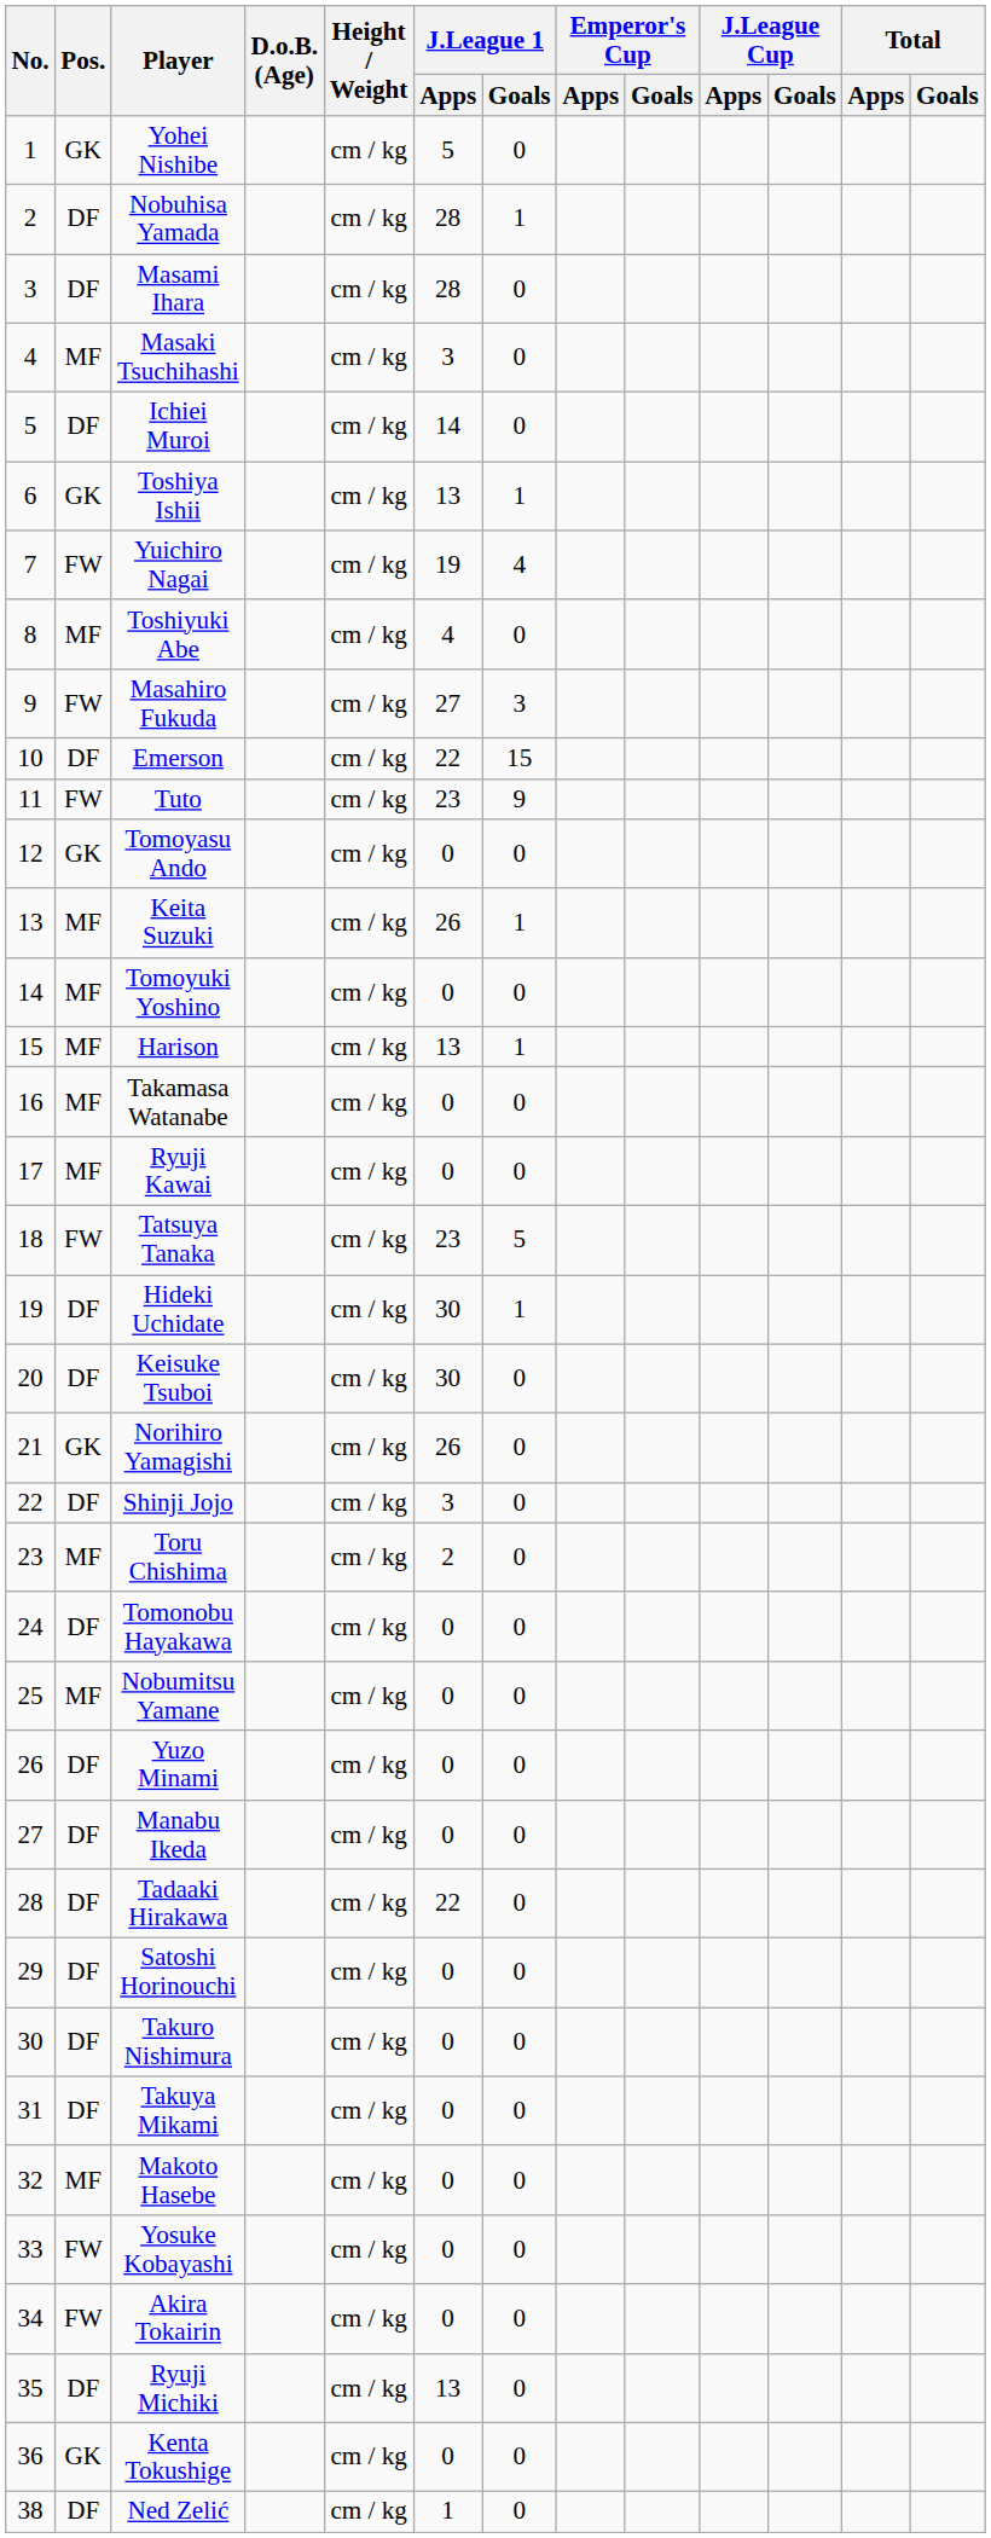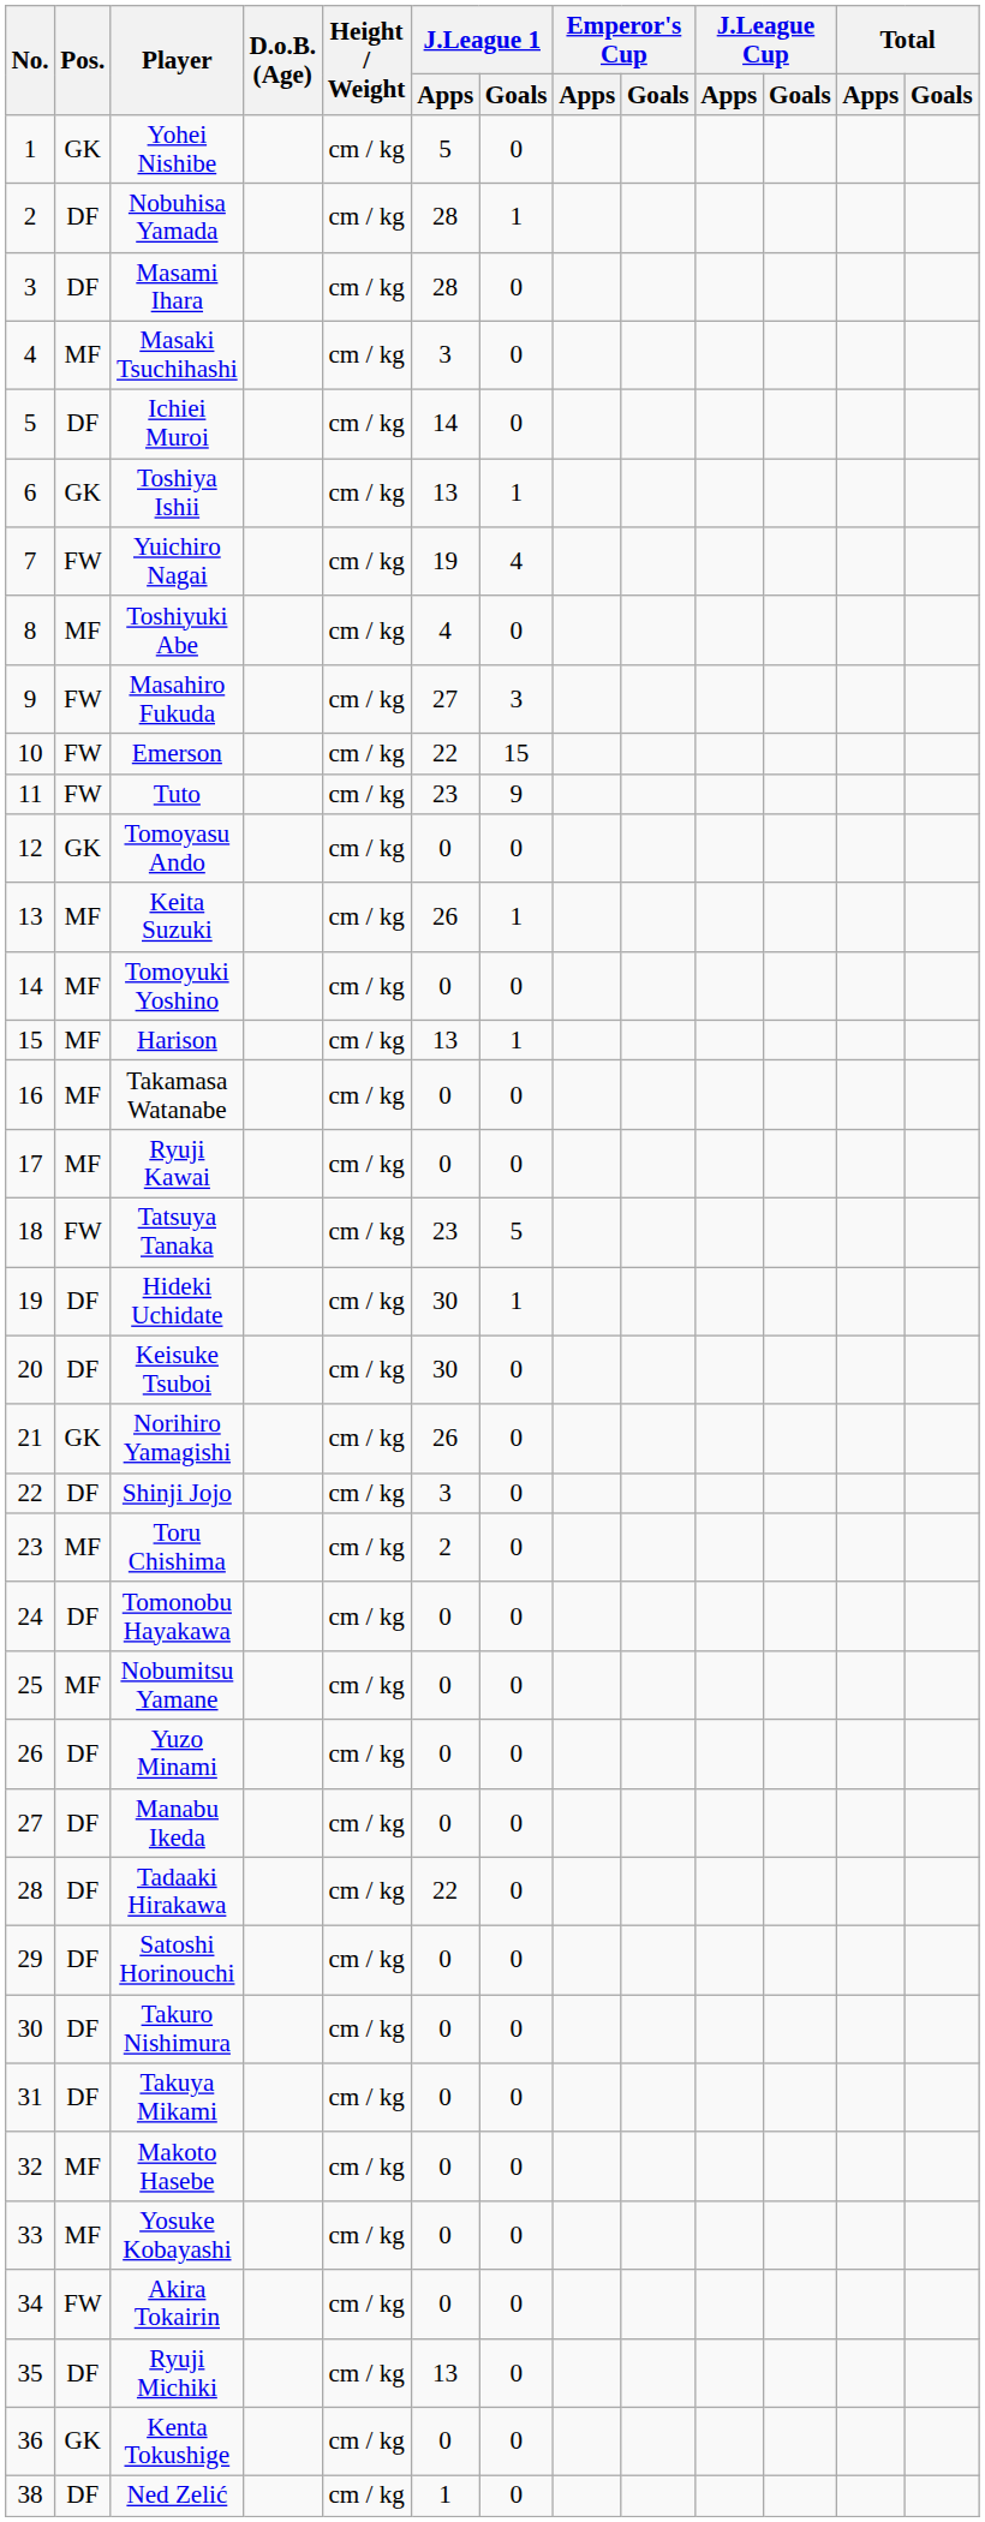Emerson | Pos.: DF -> FW
Yosuke Kobayashi | Pos.: FW -> MF
